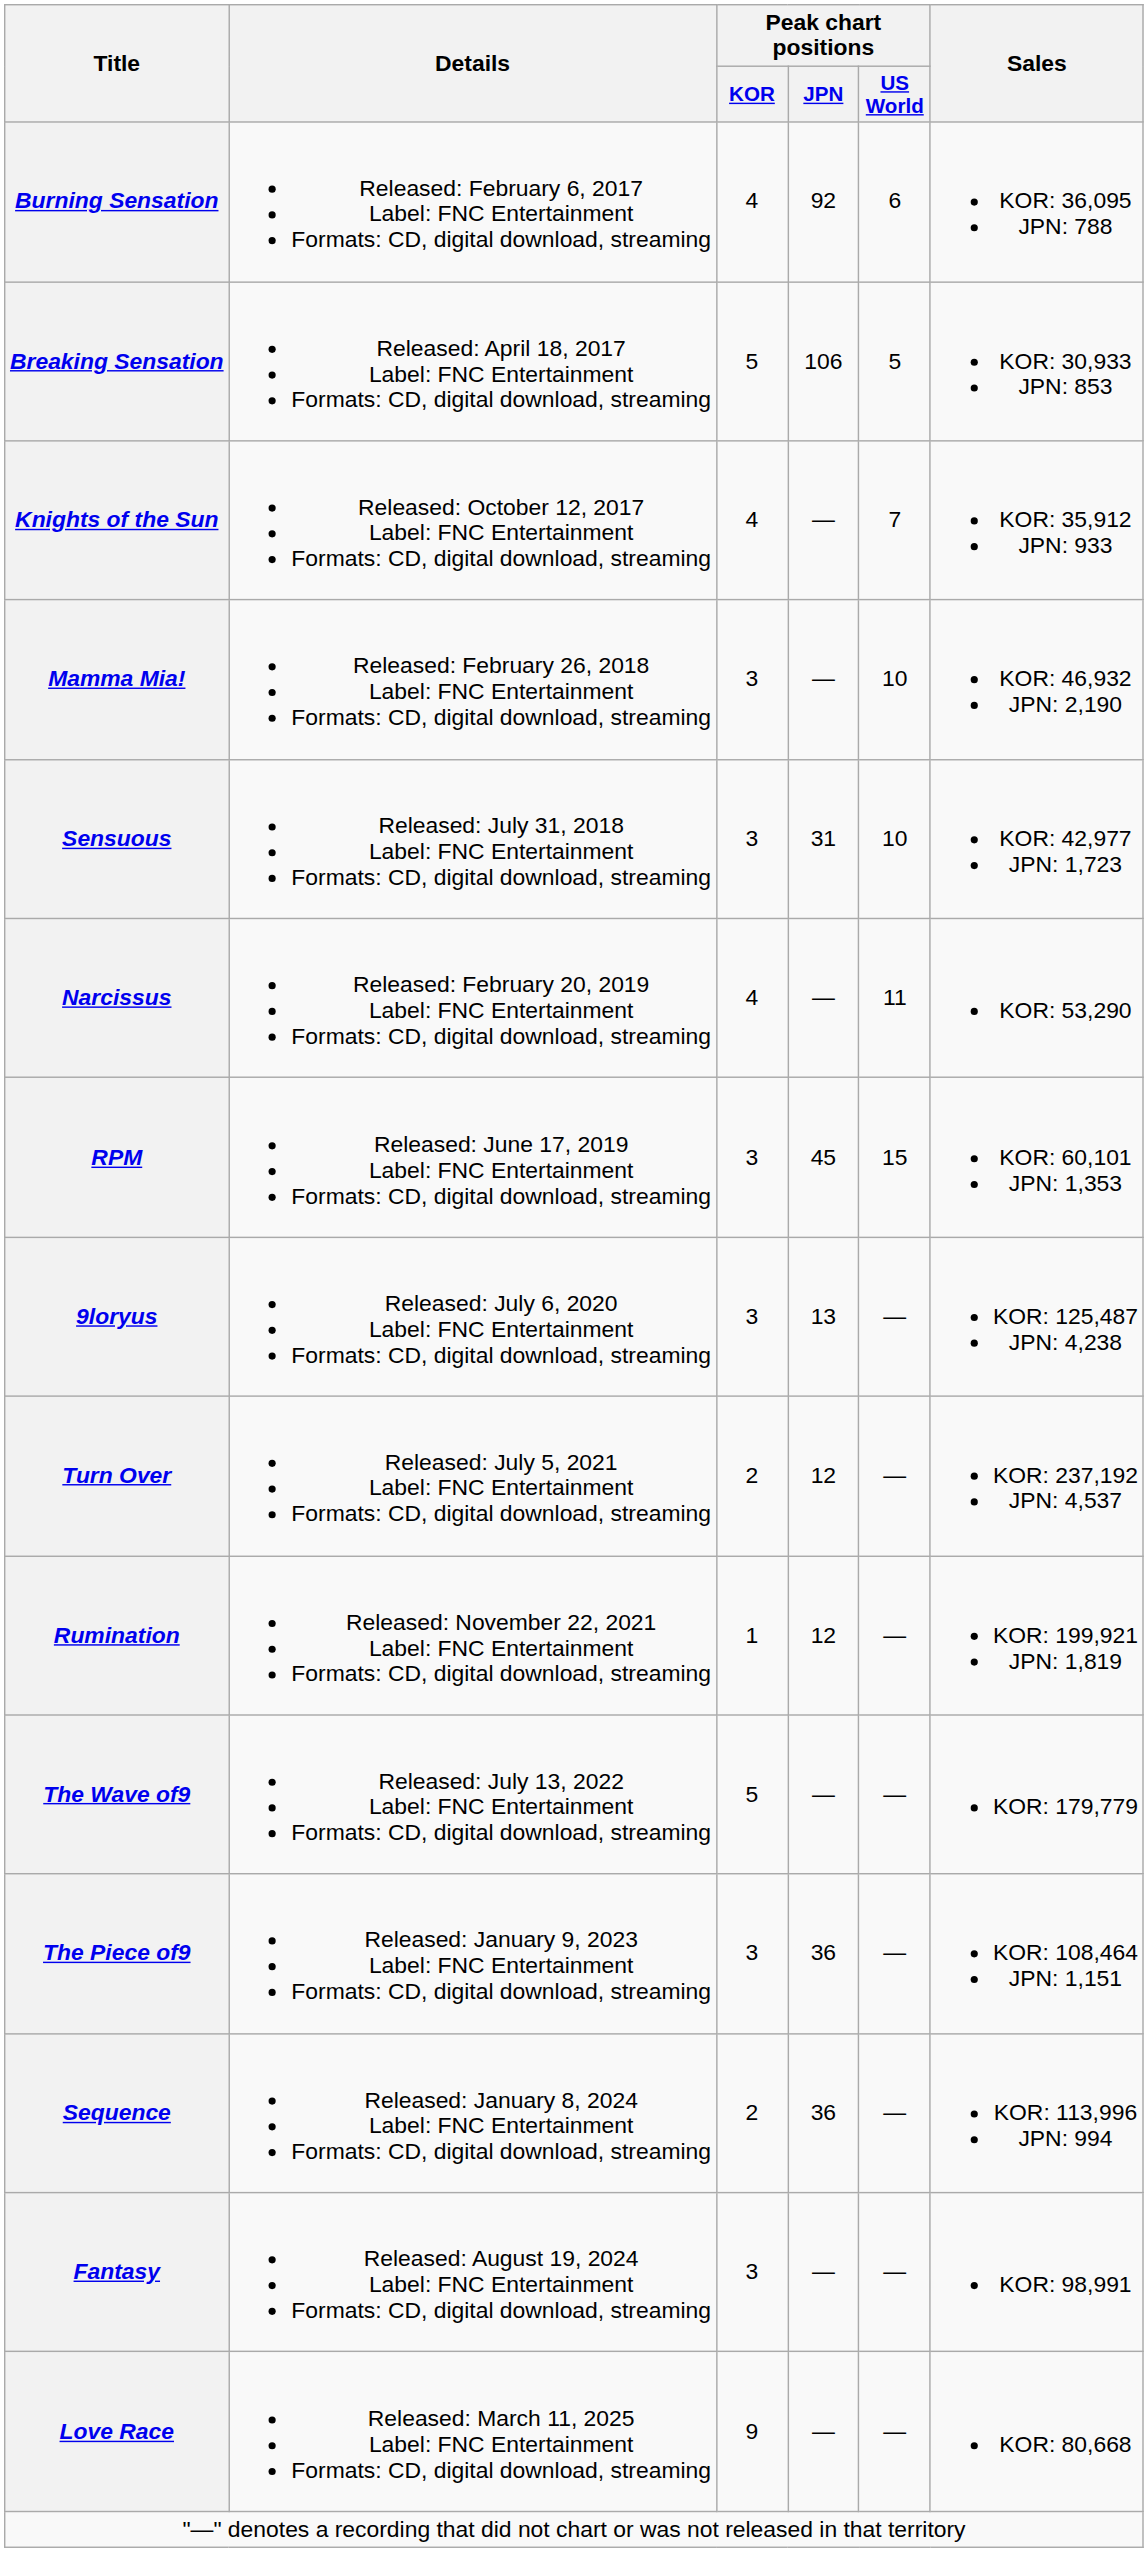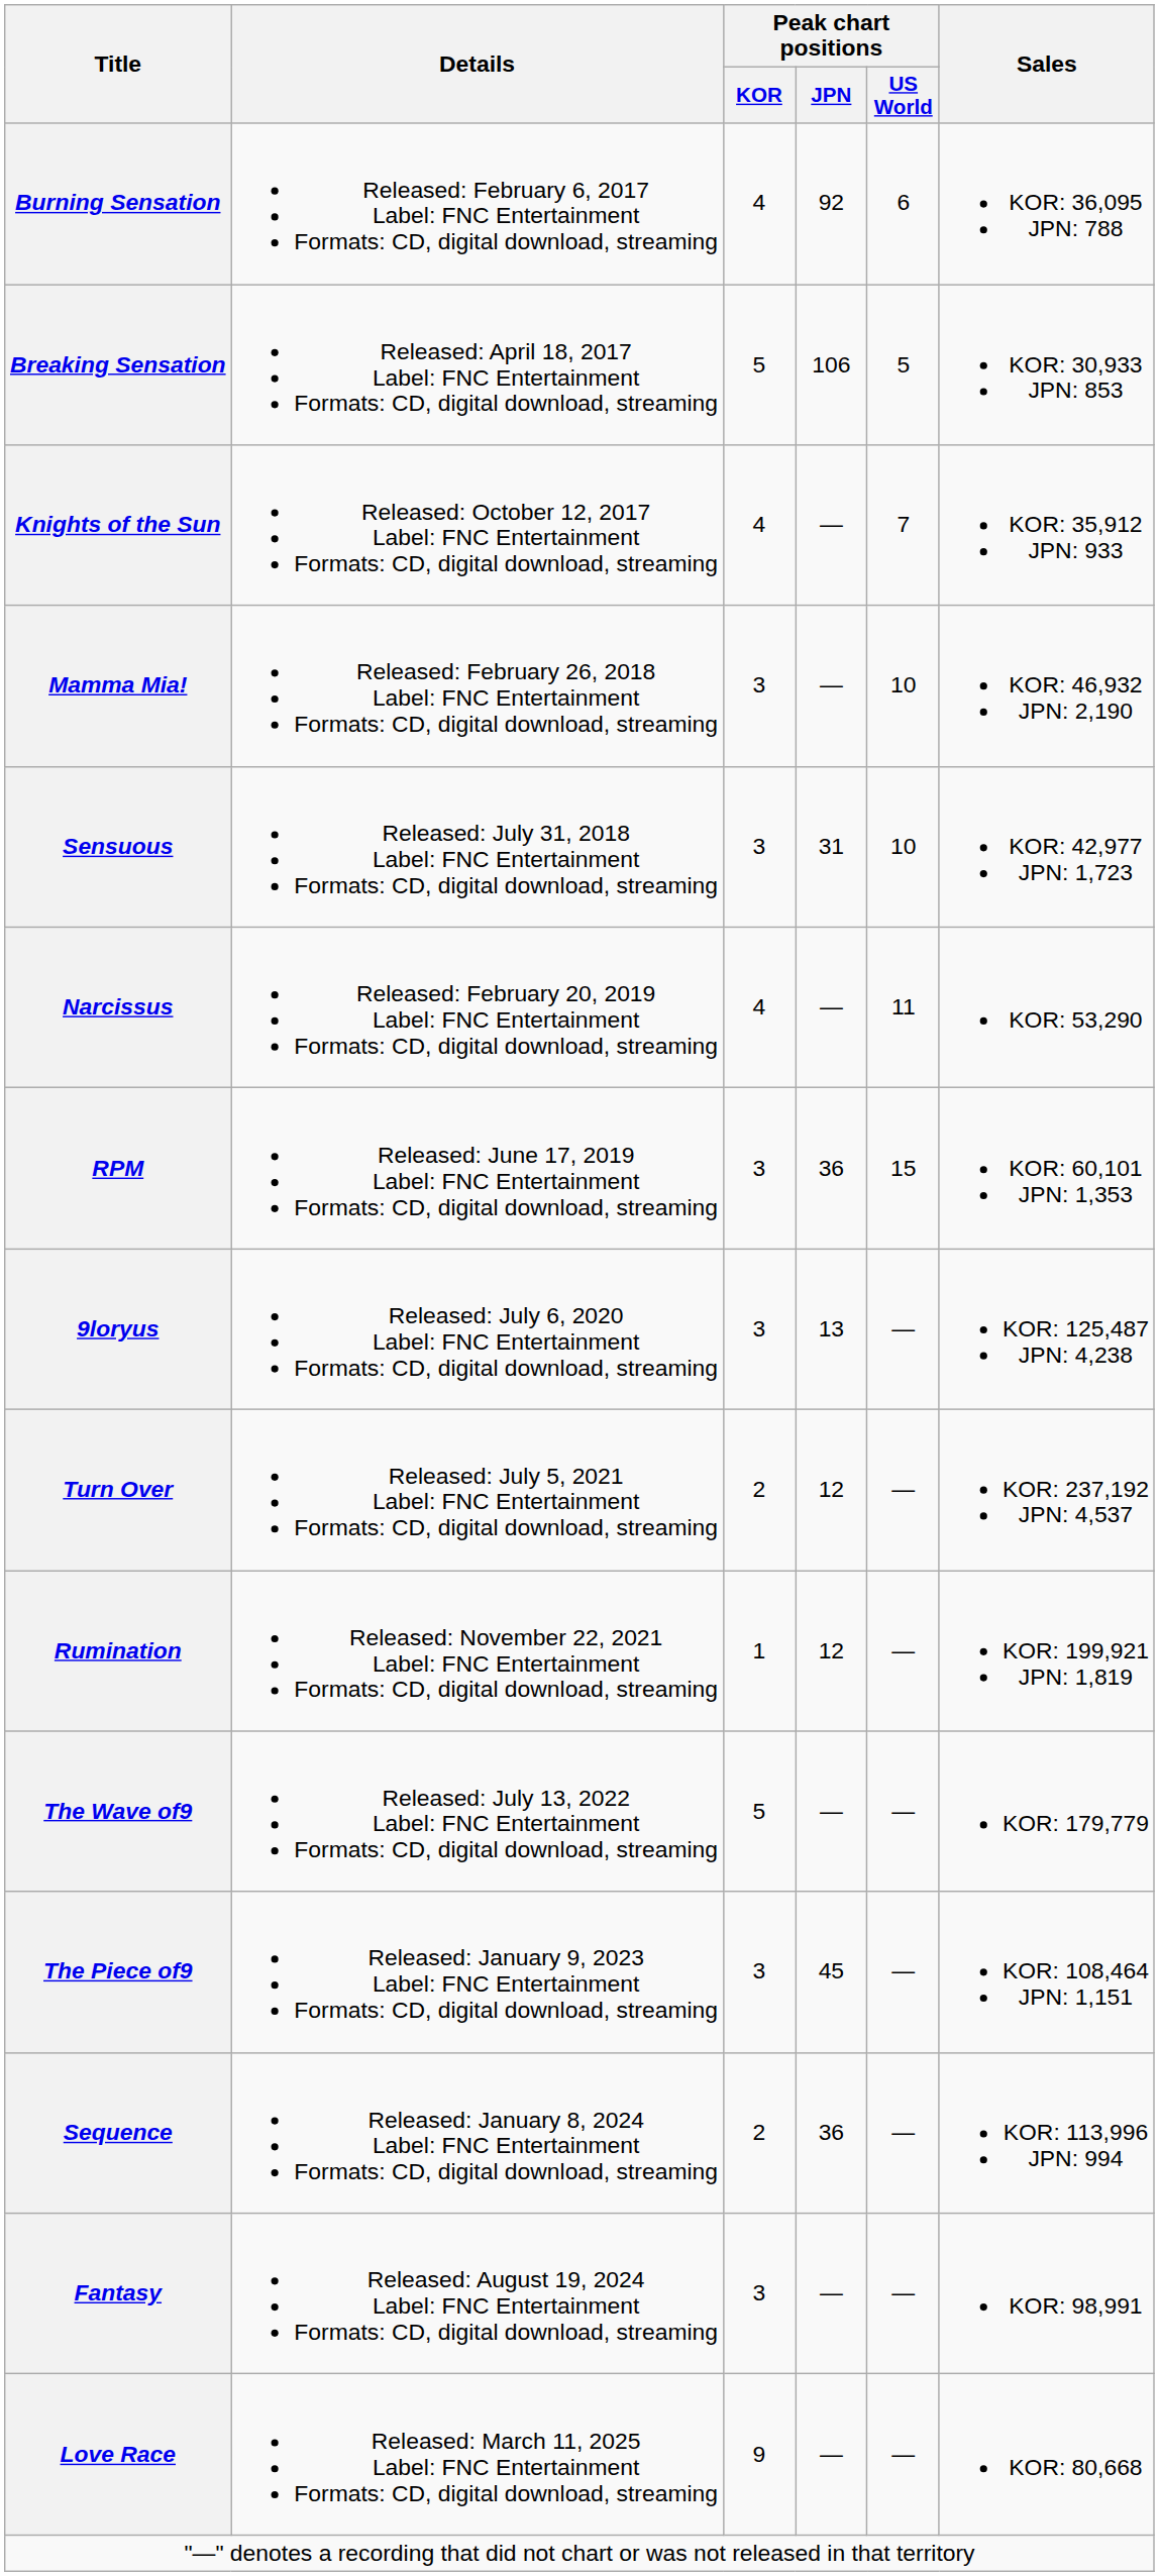RPM | Peak chart positions / JPN: 45 -> 36
The Piece of9 | Peak chart positions / JPN: 36 -> 45
